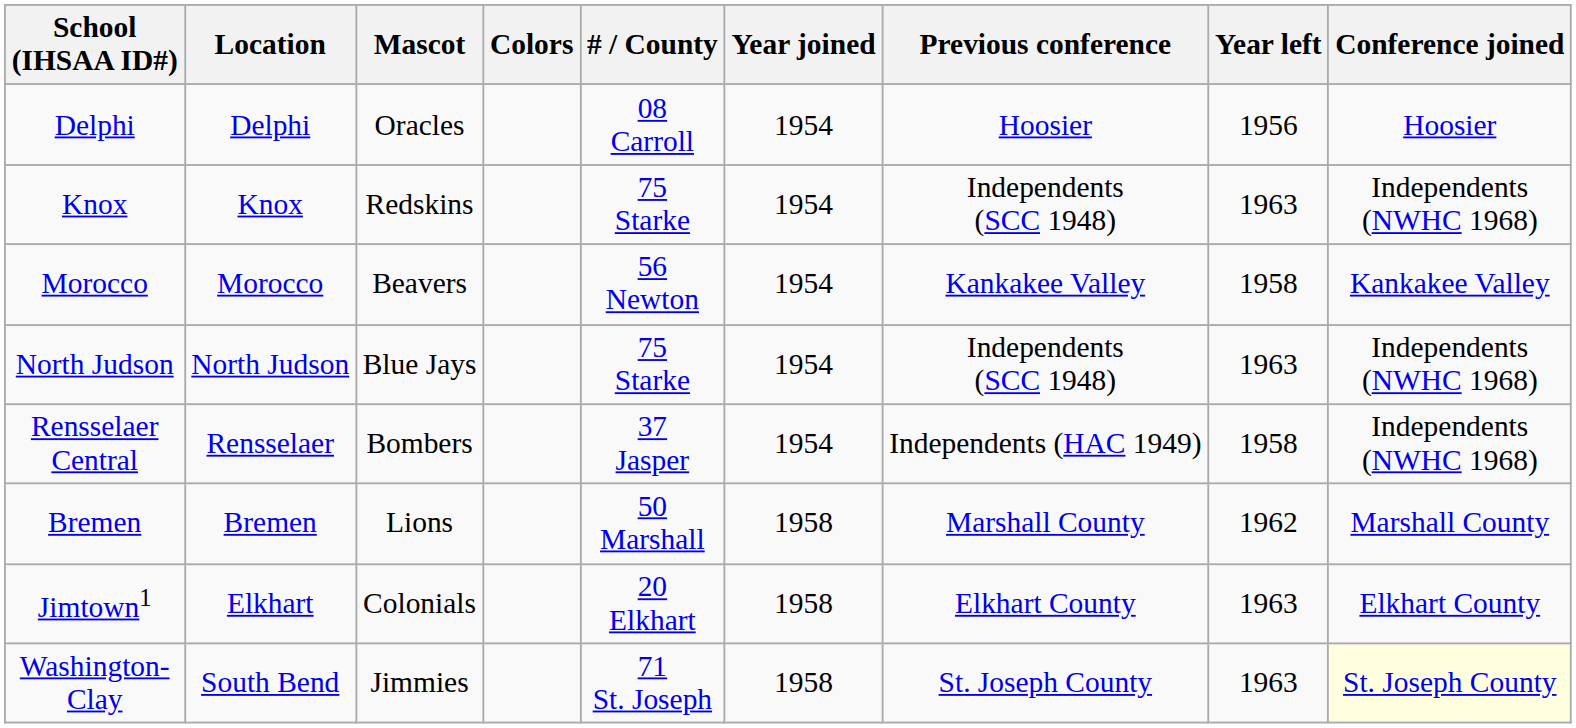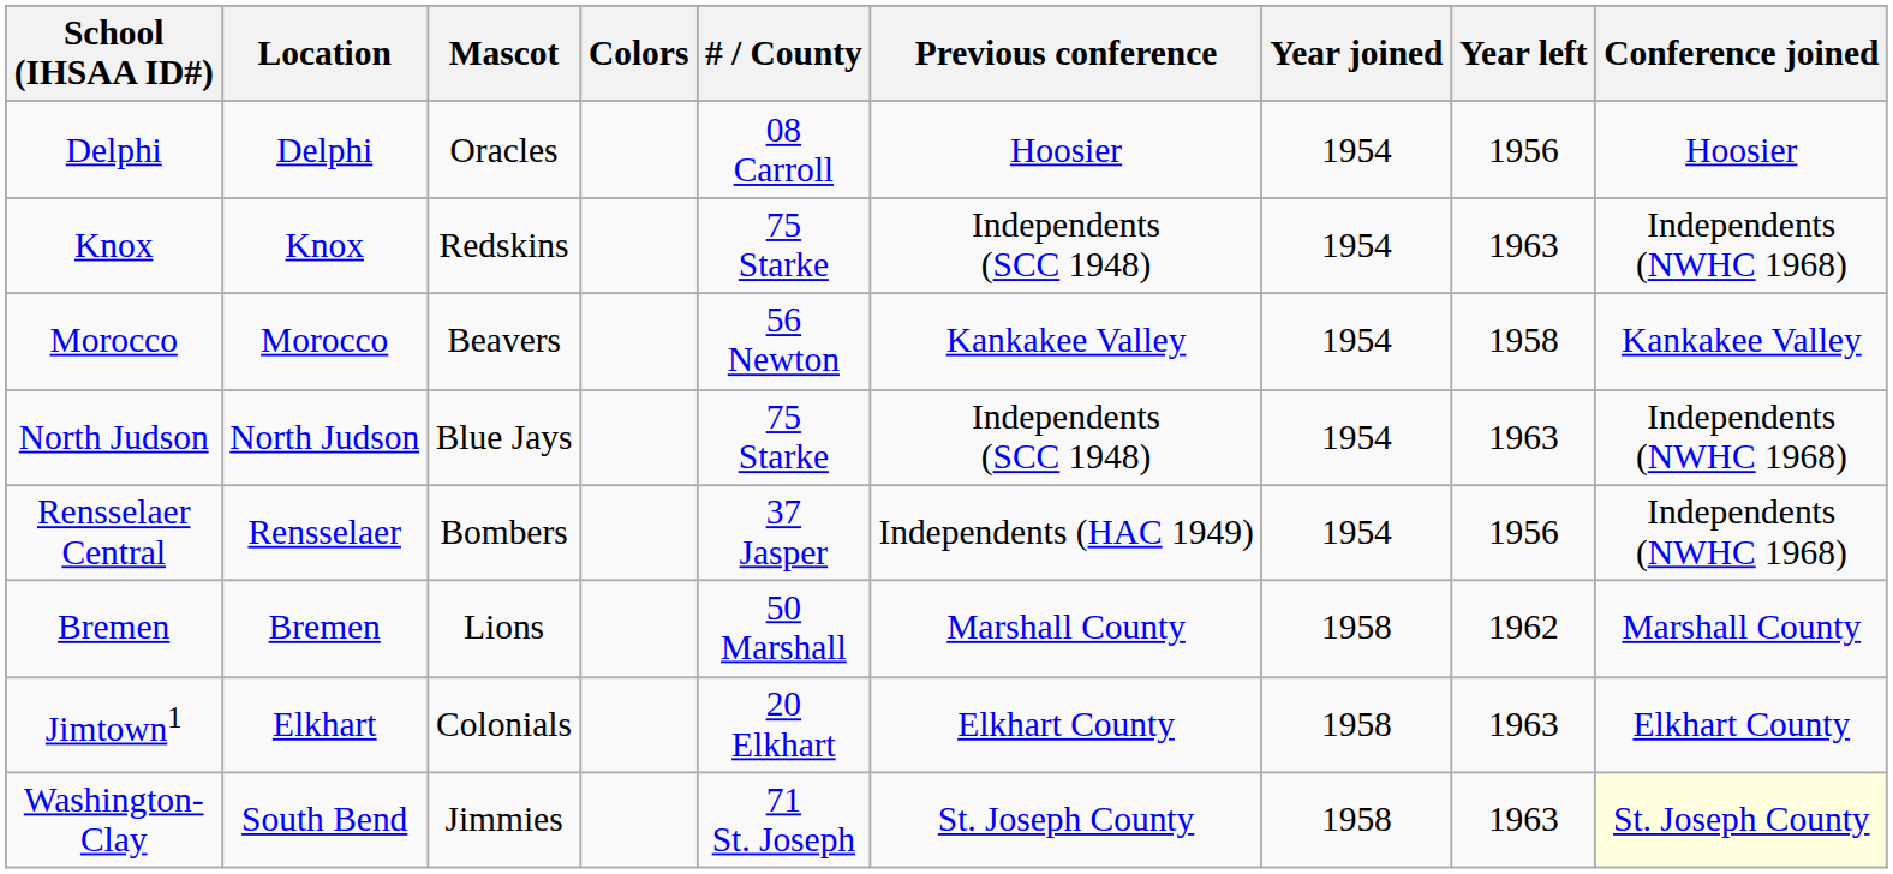columns swapped: Year joined <-> Previous conference
Rensselaer Central | Year left: 1958 -> 1956
